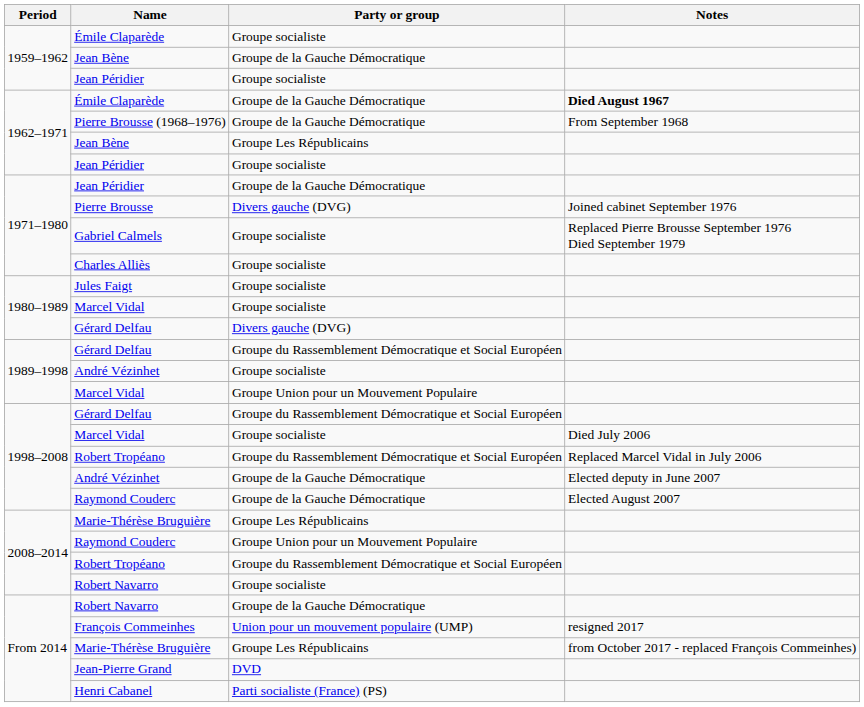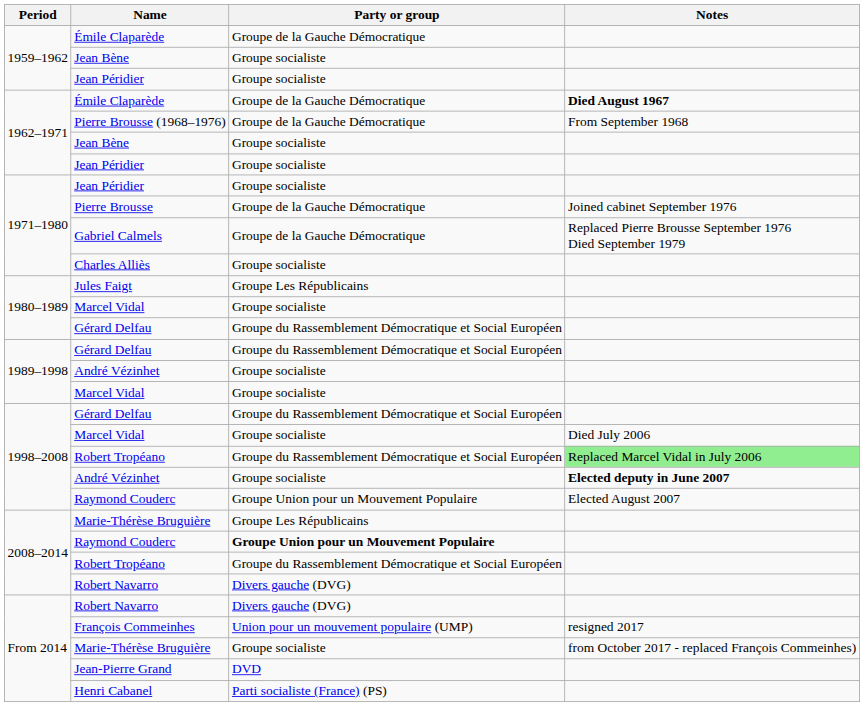1959–1962 / Émile Claparède | Party or group: Groupe socialiste -> Groupe de la Gauche Démocratique
1959–1962 / Jean Bène | Party or group: Groupe de la Gauche Démocratique -> Groupe socialiste
1962–1971 / Jean Bène | Party or group: Groupe Les Républicains -> Groupe socialiste
1971–1980 / Jean Péridier | Party or group: Groupe de la Gauche Démocratique -> Groupe socialiste
Pierre Brousse | Party or group: Divers gauche (DVG) -> Groupe de la Gauche Démocratique
Gabriel Calmels | Party or group: Groupe socialiste -> Groupe de la Gauche Démocratique
Jules Faigt | Party or group: Groupe socialiste -> Groupe Les Républicains
1980–1989 / Gérard Delfau | Party or group: Divers gauche (DVG) -> Groupe du Rassemblement Démocratique et Social Européen
1989–1998 / Marcel Vidal | Party or group: Groupe Union pour un Mouvement Populaire -> Groupe socialiste
1998–2008 / Robert Tropéano | Notes: no background -> lightgreen background
1998–2008 / André Vézinhet | Party or group: Groupe de la Gauche Démocratique -> Groupe socialiste
1998–2008 / André Vézinhet | Notes: normal -> bold
1998–2008 / Raymond Couderc | Party or group: Groupe de la Gauche Démocratique -> Groupe Union pour un Mouvement Populaire
2008–2014 / Raymond Couderc | Party or group: normal -> bold
2008–2014 / Robert Navarro | Party or group: Groupe socialiste -> Divers gauche (DVG)
From 2014 / Robert Navarro | Party or group: Groupe de la Gauche Démocratique -> Divers gauche (DVG)
From 2014 / Marie-Thérèse Bruguière | Party or group: Groupe Les Républicains -> Groupe socialiste
